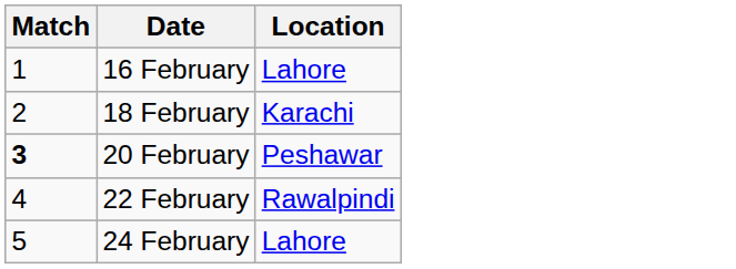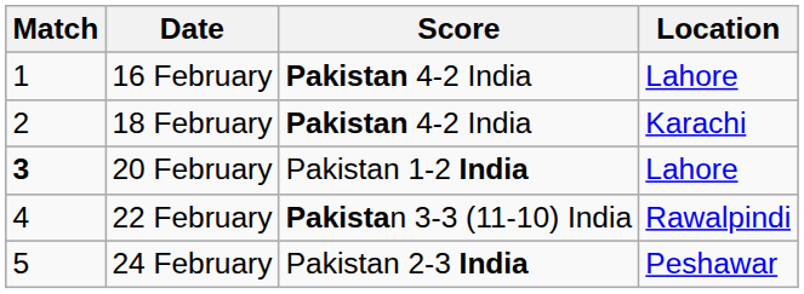+ column: Score | Pakistan 4-2 India | Pakistan 4-2 India | Pakistan 1-2 India | Pakistan 3-3 (11-10) India | Pakistan 2-3 India
20 February | Location: Peshawar -> Lahore
24 February | Location: Lahore -> Peshawar
